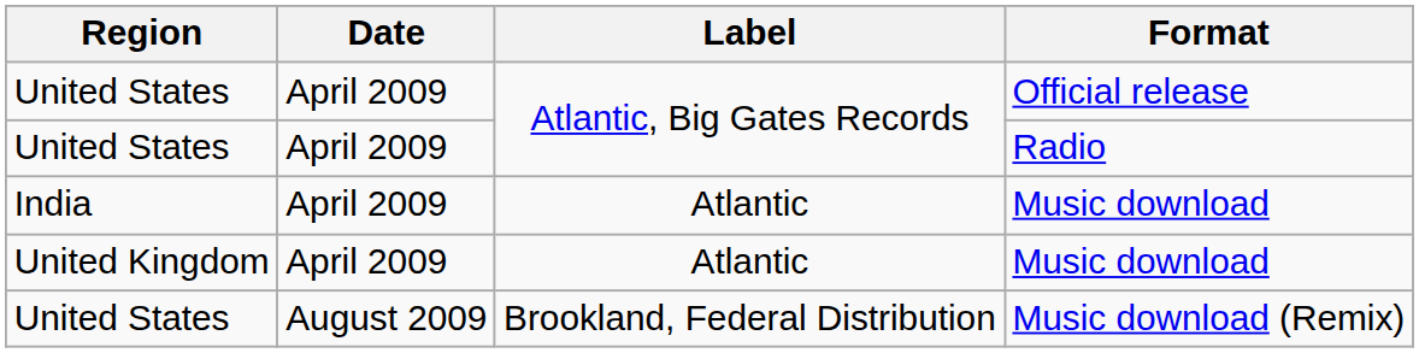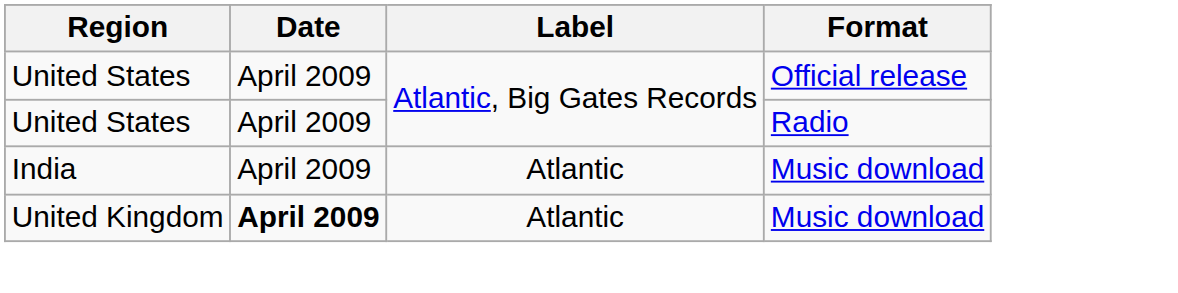United Kingdom / Music download | Date: normal -> bold
- row: United States | August 2009 | Brookland, Federal Distribution | Music download (Remix)
